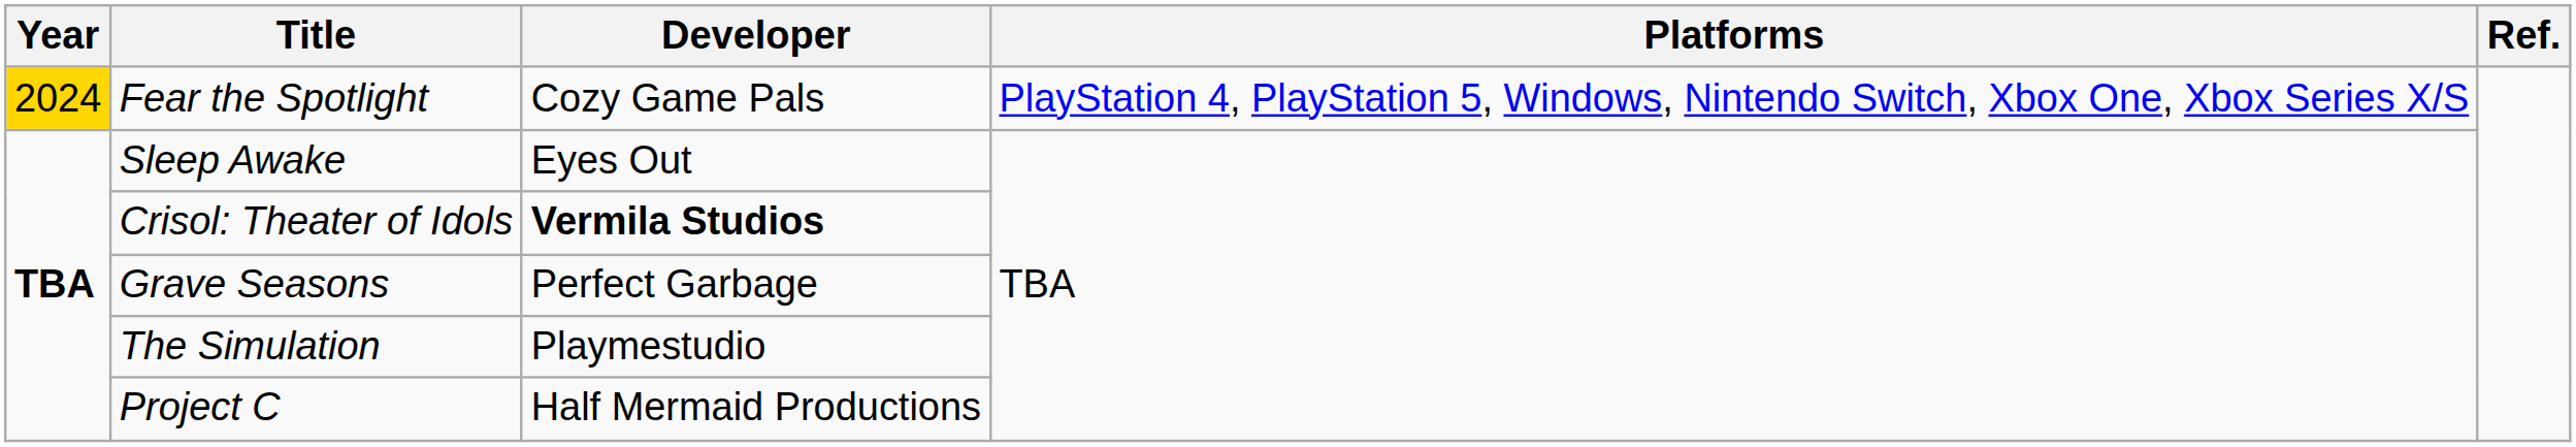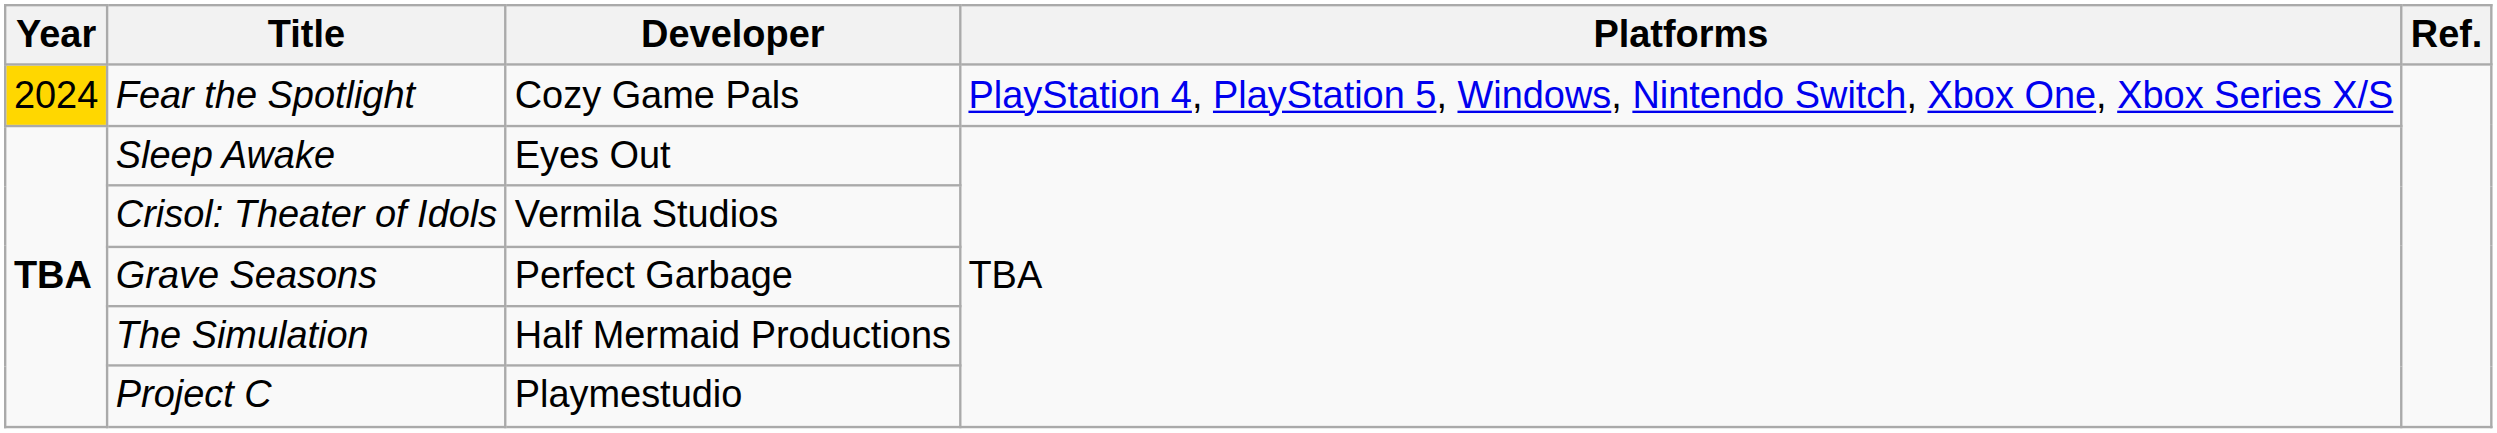Crisol: Theater of Idols | Developer: bold -> normal
The Simulation | Developer: Playmestudio -> Half Mermaid Productions
Project C | Developer: Half Mermaid Productions -> Playmestudio
